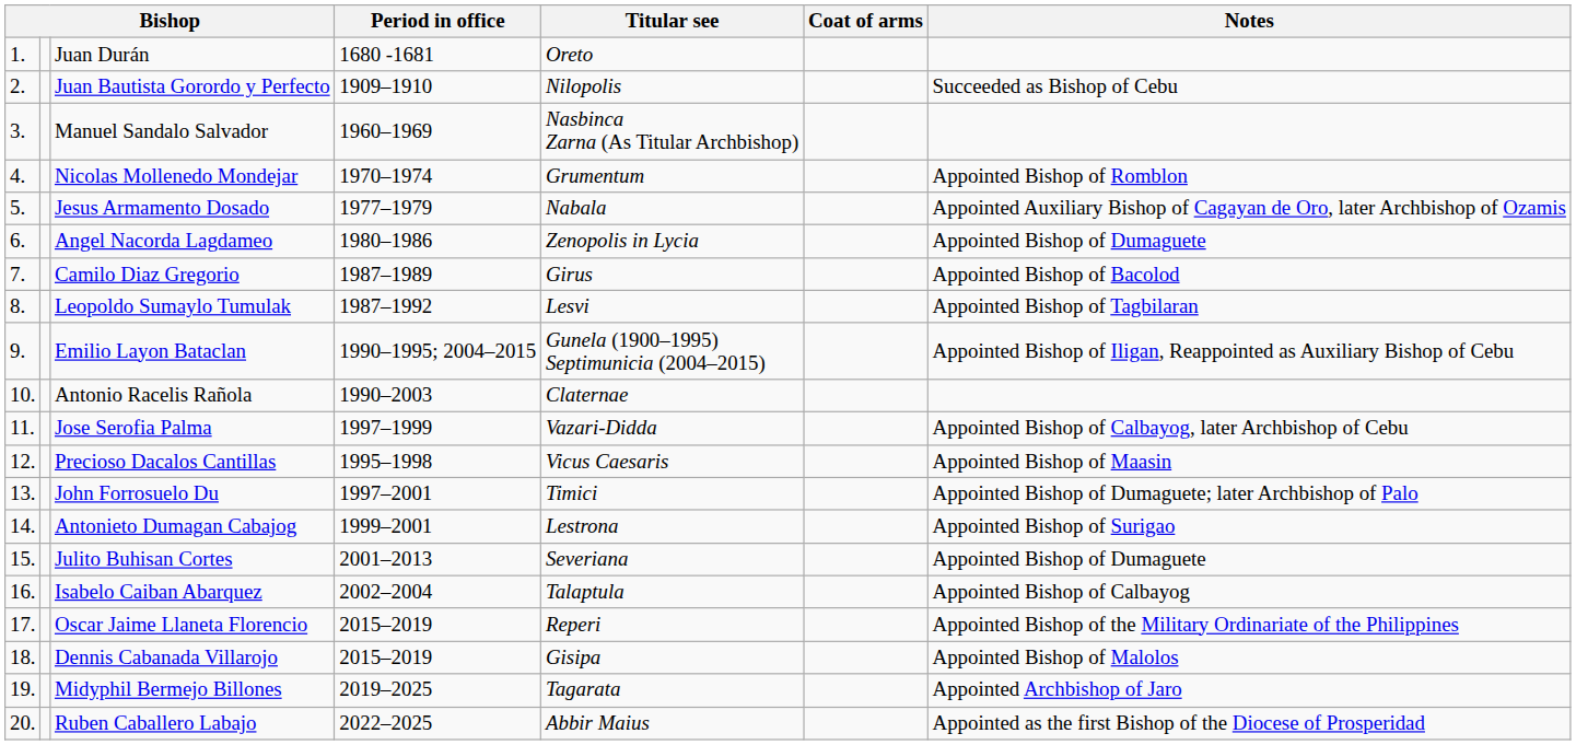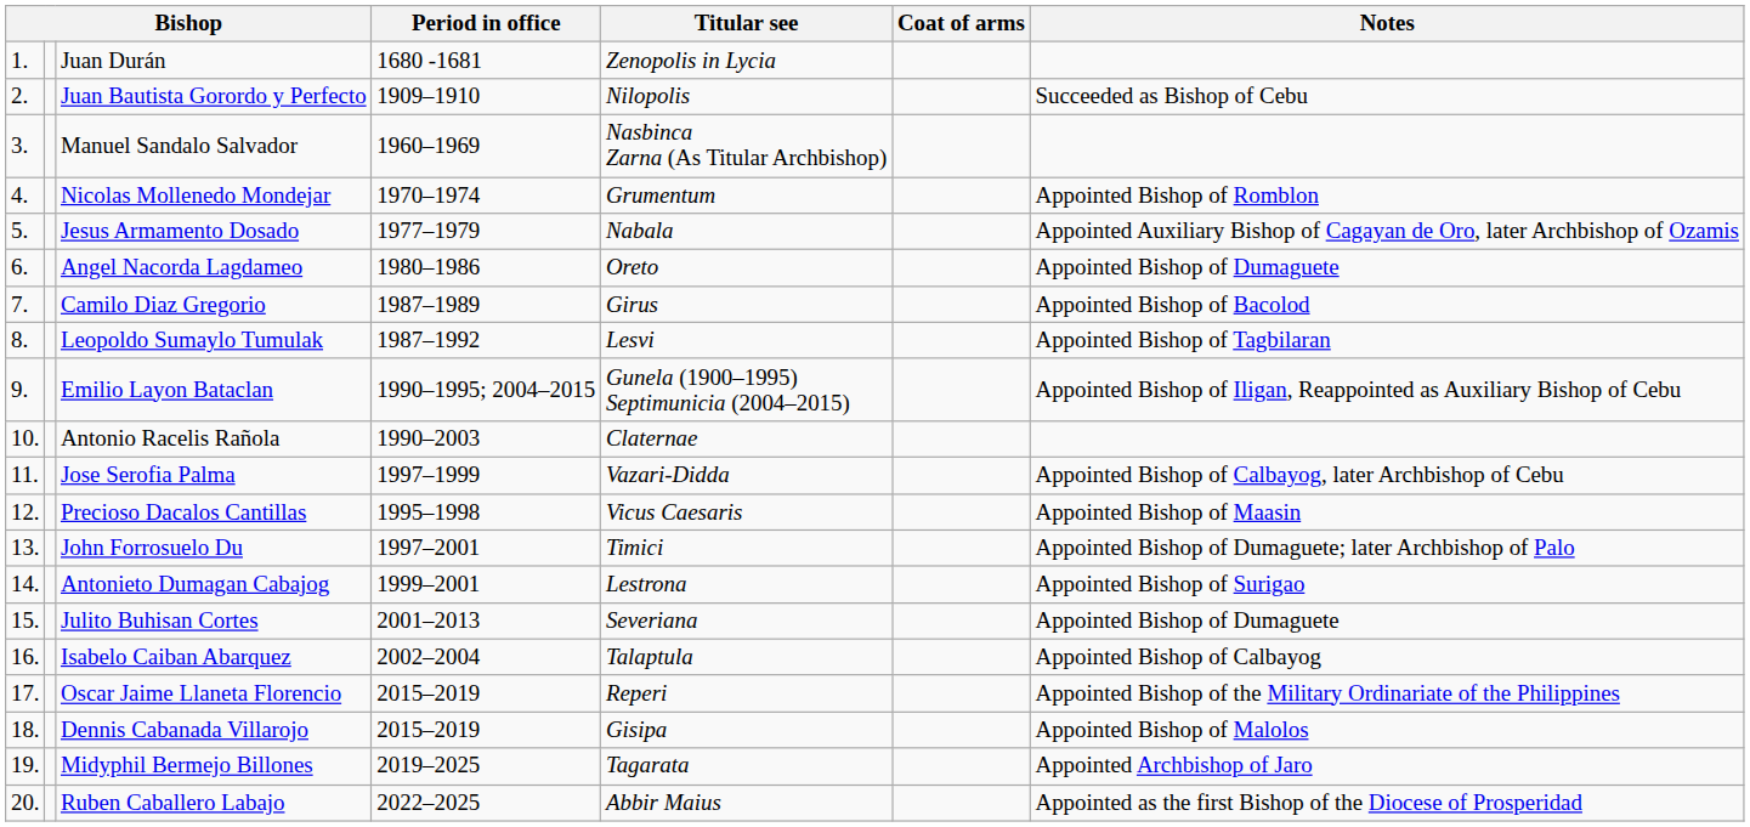Juan Durán | Titular see: Oreto -> Zenopolis in Lycia
Angel Nacorda Lagdameo | Titular see: Zenopolis in Lycia -> Oreto
